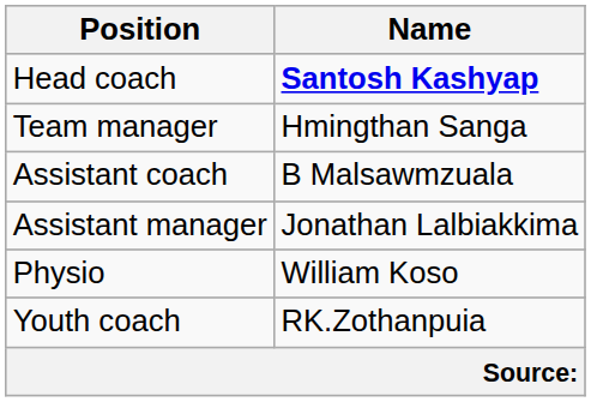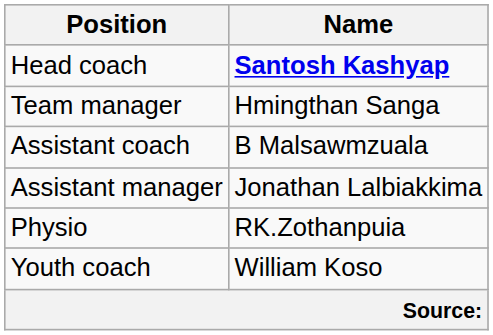Physio | Name: William Koso -> RK.Zothanpuia
Youth coach | Name: RK.Zothanpuia -> William Koso
